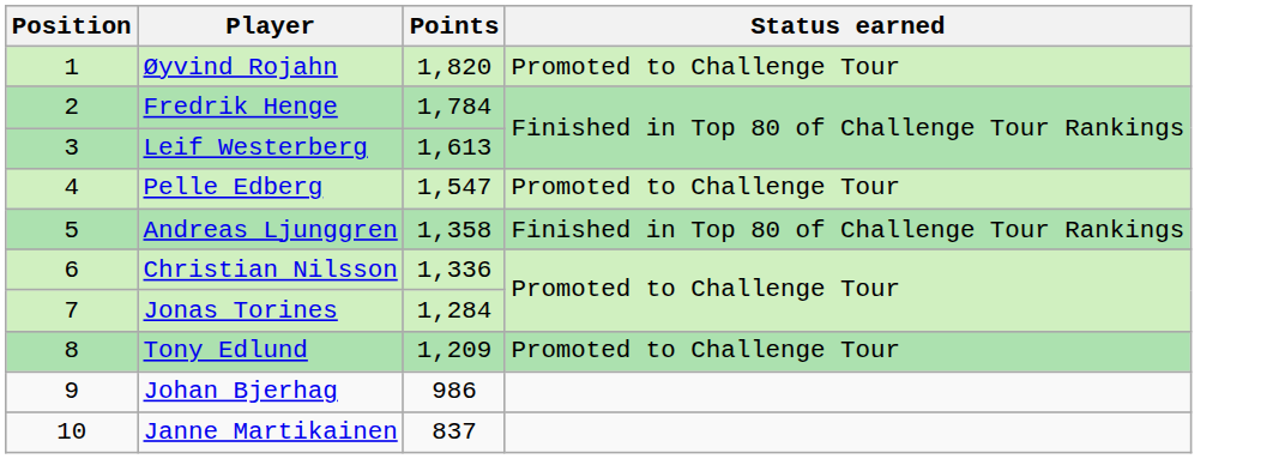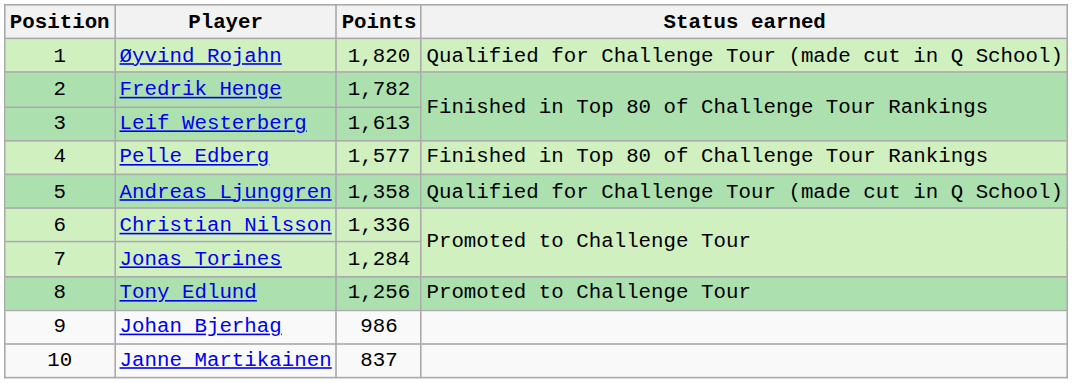Øyvind Rojahn | Status earned: Promoted to Challenge Tour -> Qualified for Challenge Tour (made cut in Q School)
Fredrik Henge | Points: 1,784 -> 1,782
Pelle Edberg | Points: 1,547 -> 1,577
Pelle Edberg | Status earned: Promoted to Challenge Tour -> Finished in Top 80 of Challenge Tour Rankings
Andreas Ljunggren | Status earned: Finished in Top 80 of Challenge Tour Rankings -> Qualified for Challenge Tour (made cut in Q School)
Tony Edlund | Points: 1,209 -> 1,256
